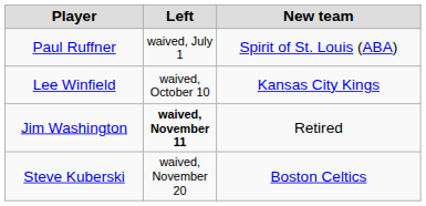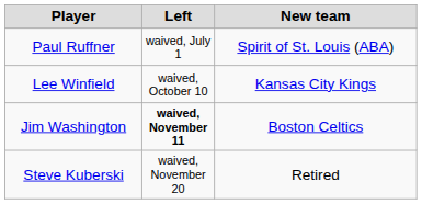Jim Washington | New team: Retired -> Boston Celtics
Steve Kuberski | New team: Boston Celtics -> Retired
